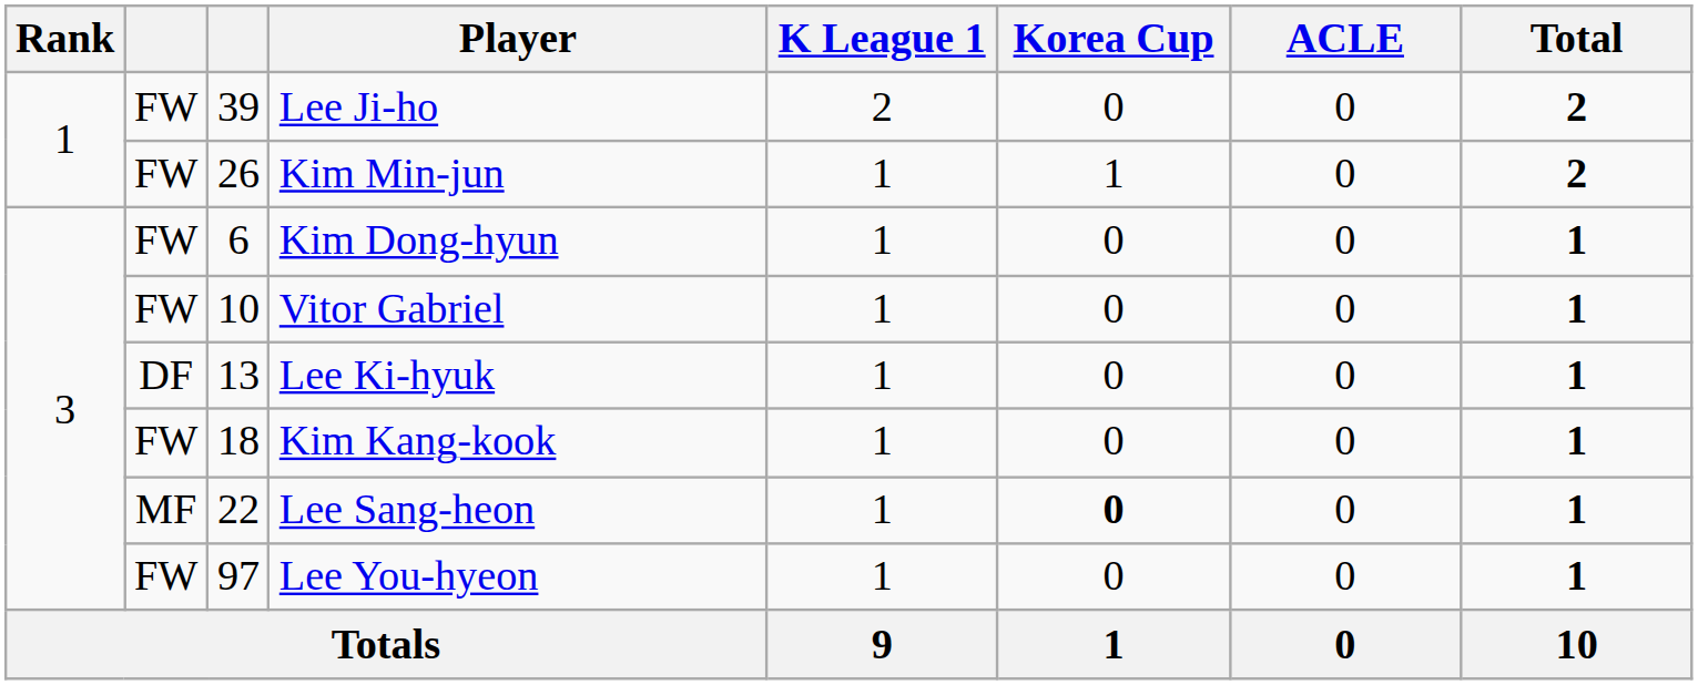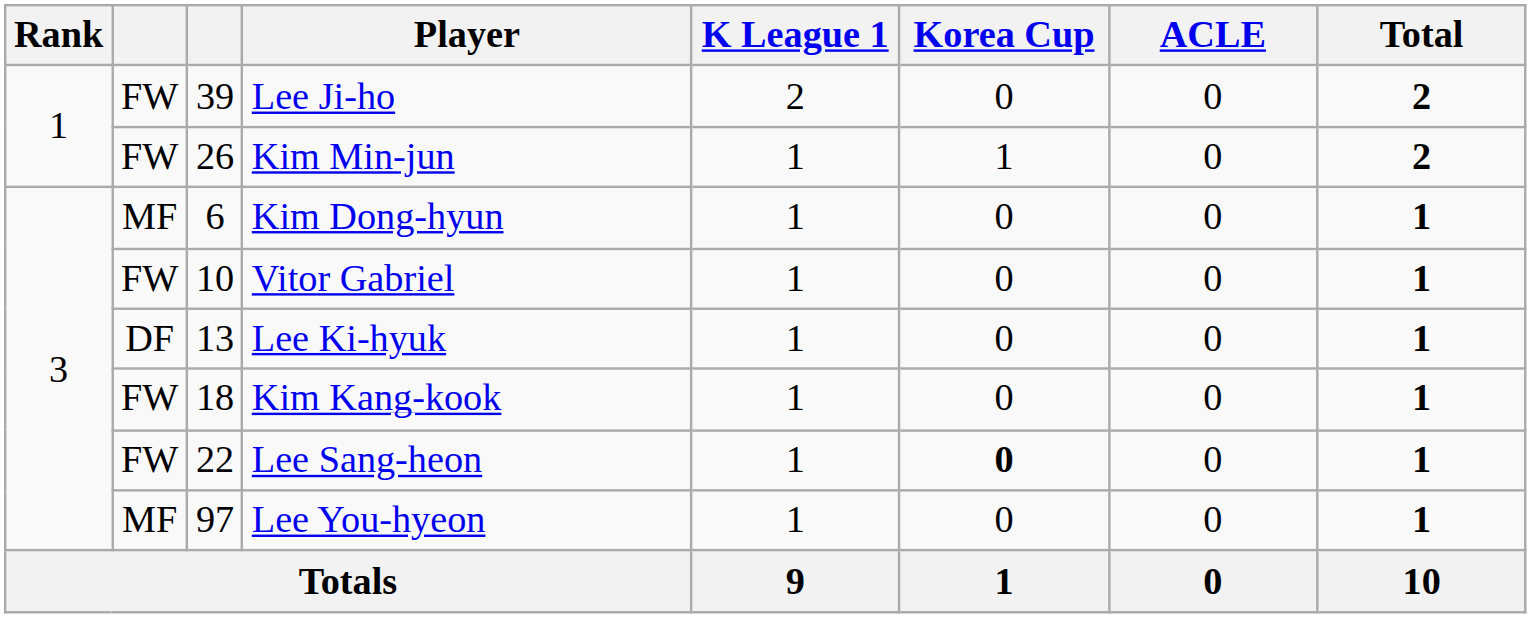Kim Dong-hyun | column 2: FW -> MF
Lee Sang-heon | column 2: MF -> FW
Lee You-hyeon | column 2: FW -> MF
